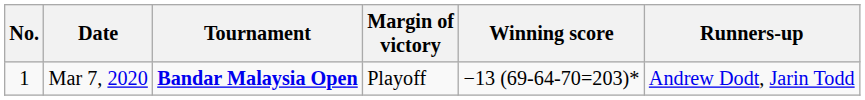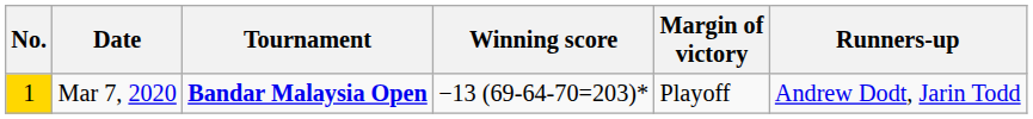columns swapped: Winning score <-> Margin of victory
Mar 7, 2020 | No.: no background -> gold background
